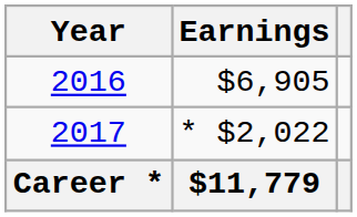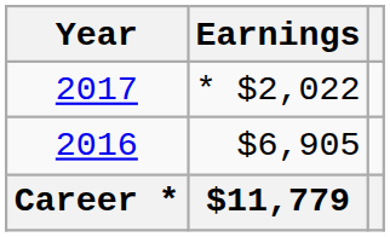rows swapped: 2016 <-> 2017
